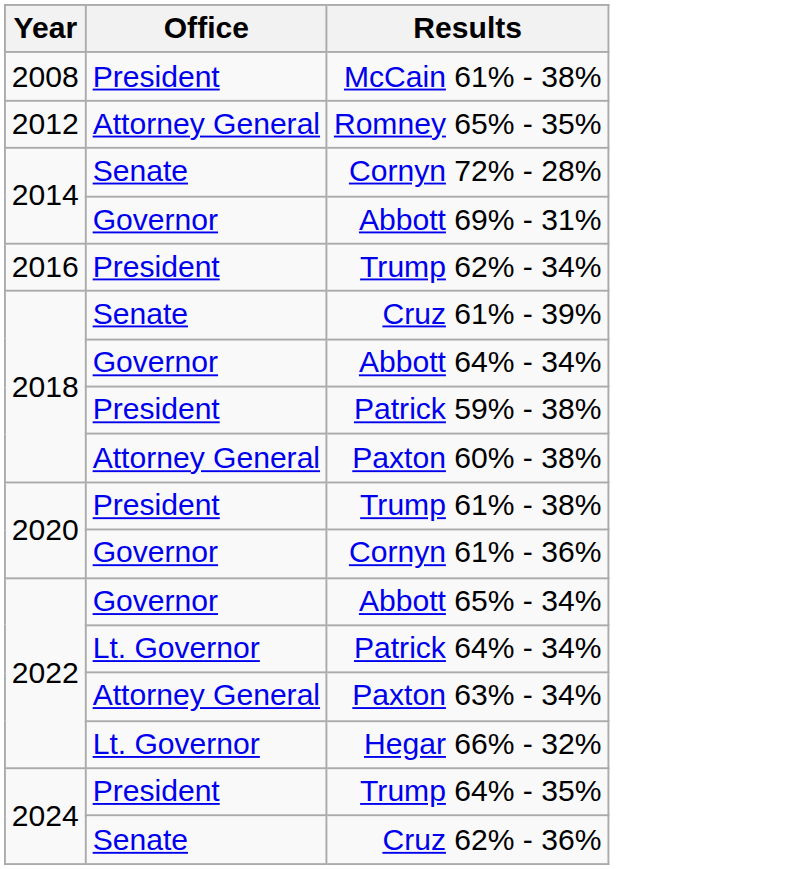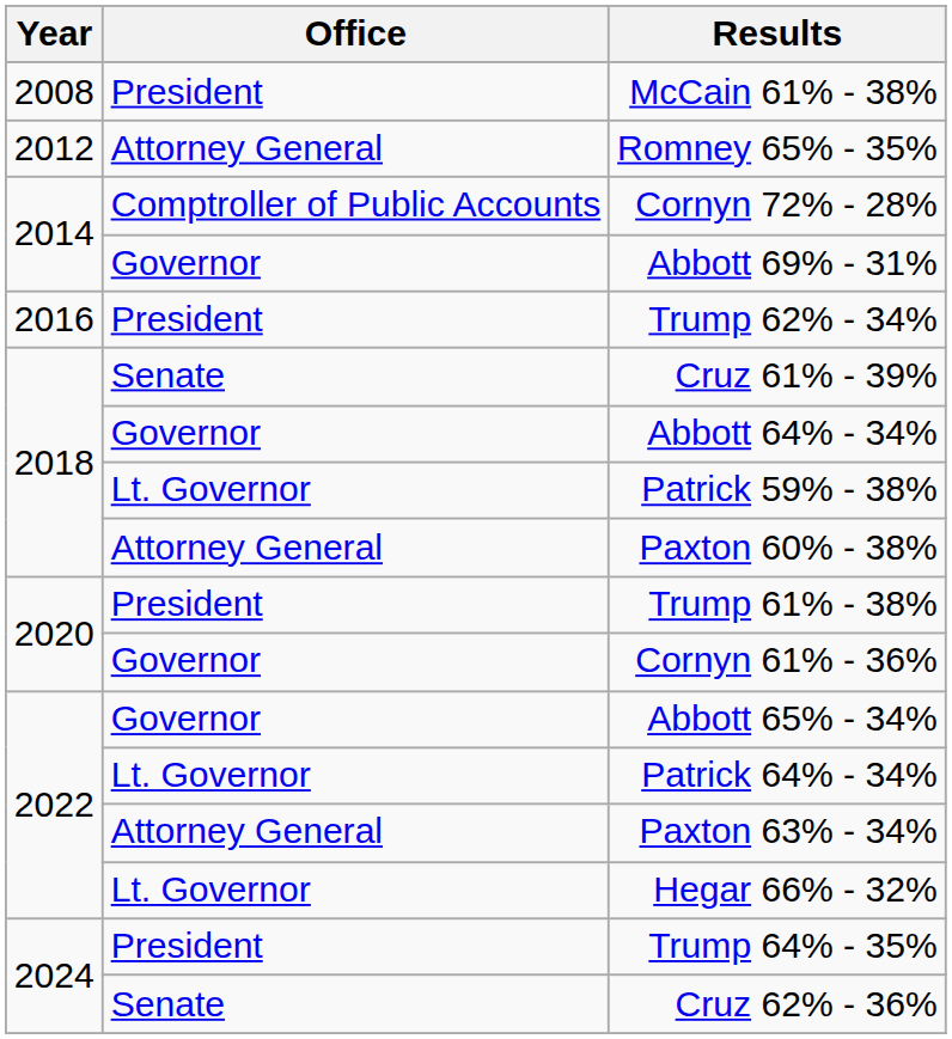Cornyn 72% - 28% | Office: Senate -> Comptroller of Public Accounts
Patrick 59% - 38% | Office: President -> Lt. Governor
